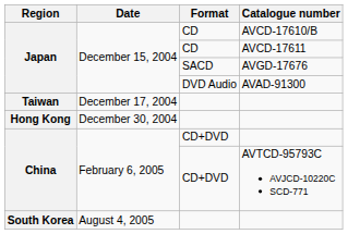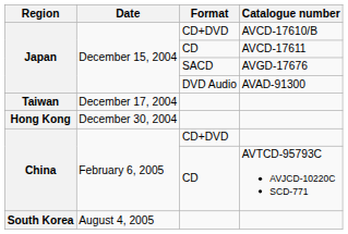AVCD-17610/B | Format: CD -> CD+DVD
AVTCD-95793C AVJCD-10220C SCD-771 | Format: CD+DVD -> CD
